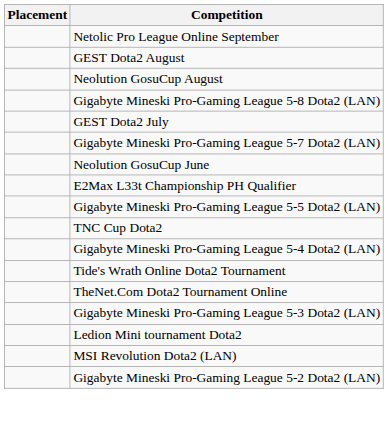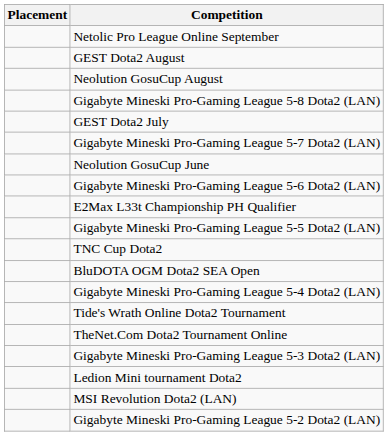+ row: Gigabyte Mineski Pro-Gaming League 5-6 Dota2 (LAN)
+ row: BluDOTA OGM Dota2 SEA Open
